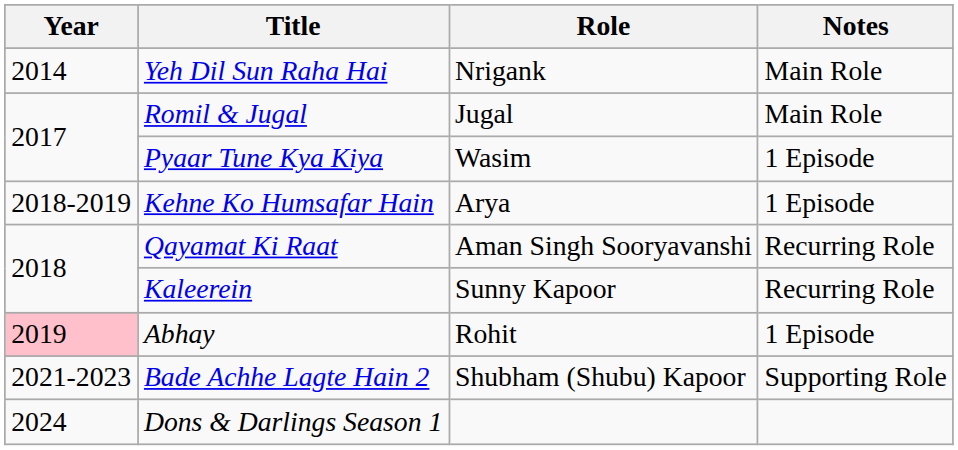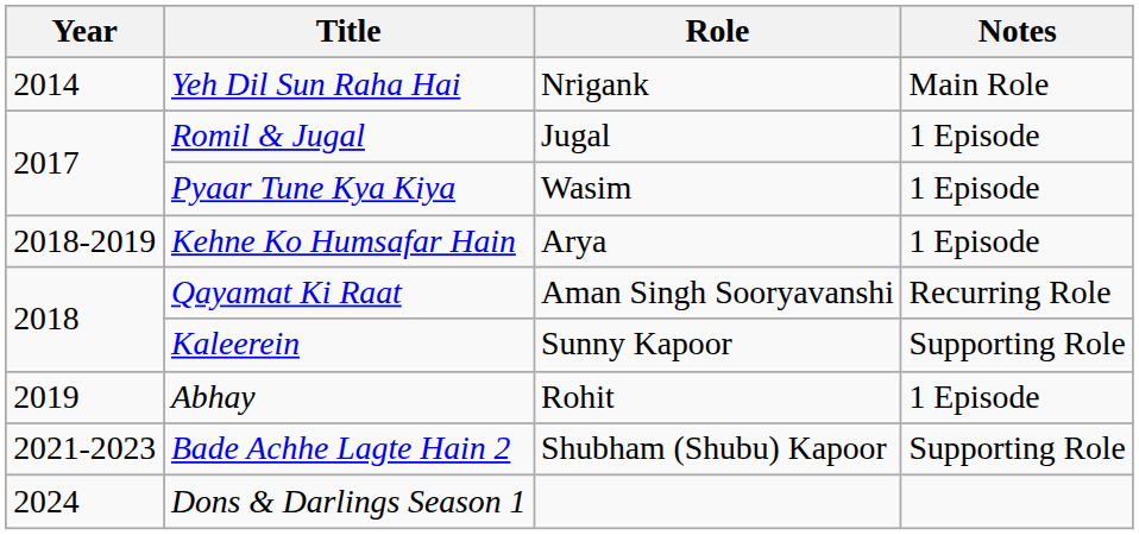Romil & Jugal | Notes: Main Role -> 1 Episode
Kaleerein | Notes: Recurring Role -> Supporting Role
Abhay | Year: pink background -> no background
